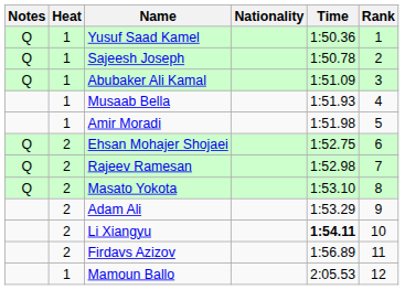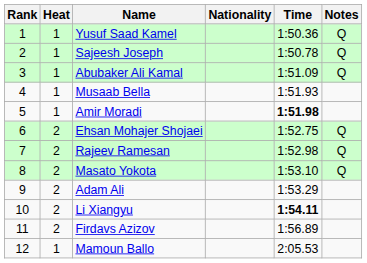columns swapped: Rank <-> Notes
Amir Moradi | Time: normal -> bold
